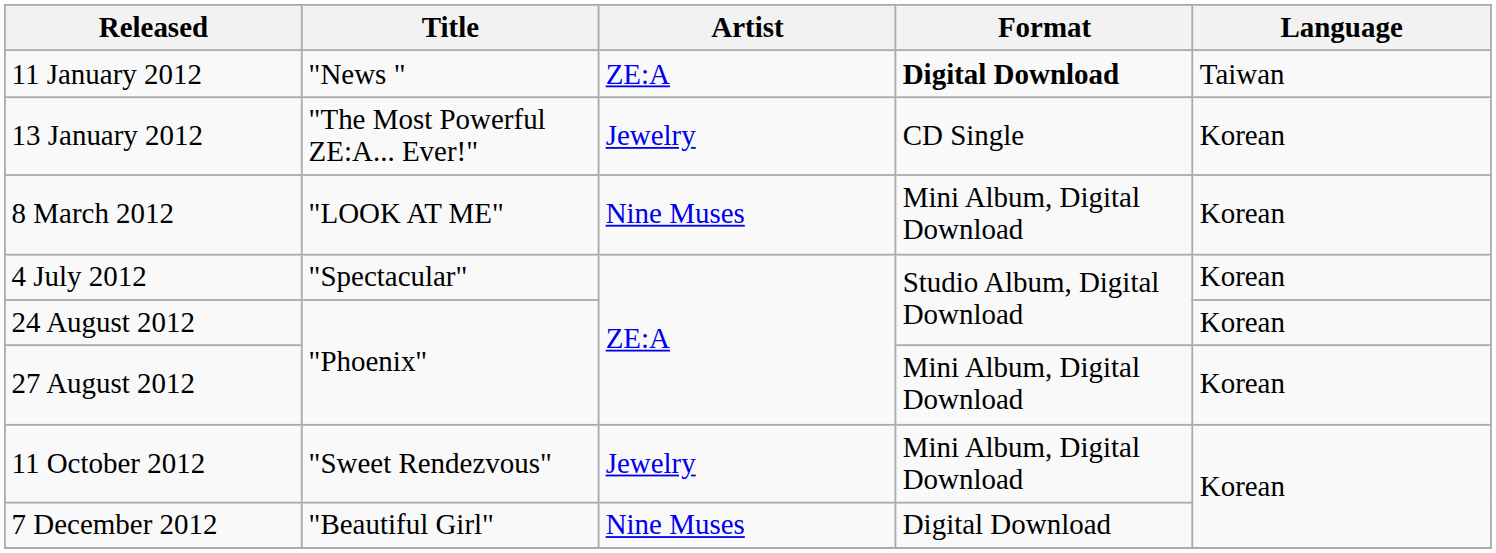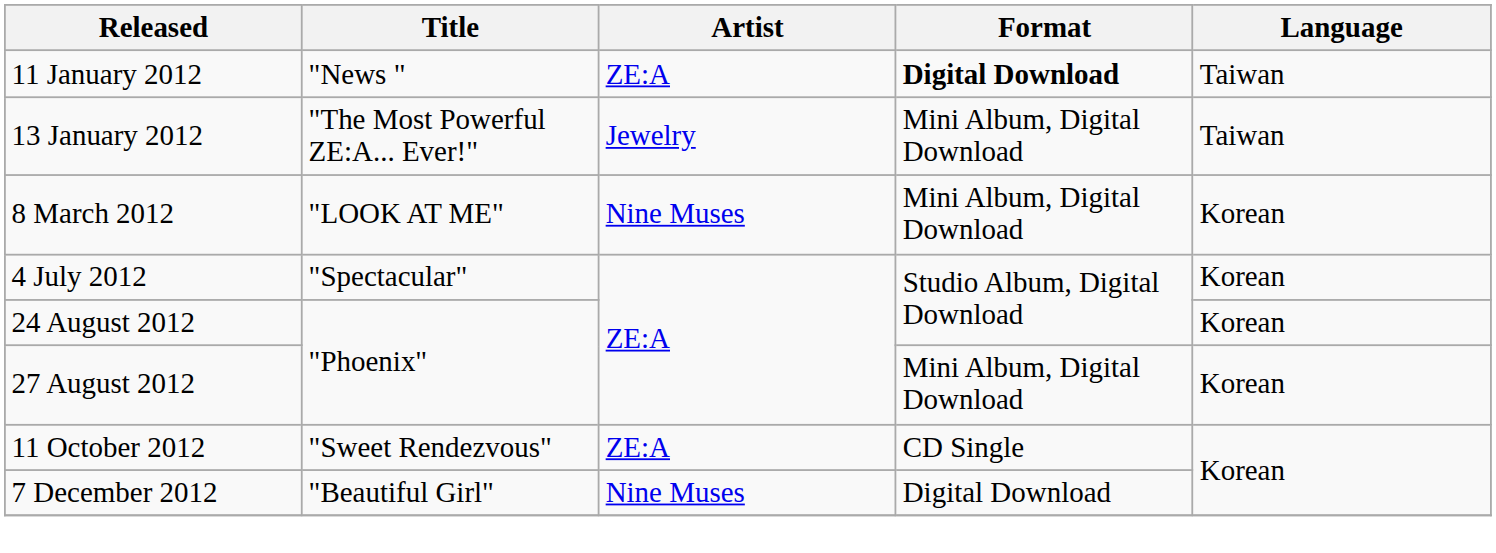13 January 2012 | Format: CD Single -> Mini Album, Digital Download
13 January 2012 | Language: Korean -> Taiwan
11 October 2012 | Artist: Jewelry -> ZE:A
11 October 2012 | Format: Mini Album, Digital Download -> CD Single
